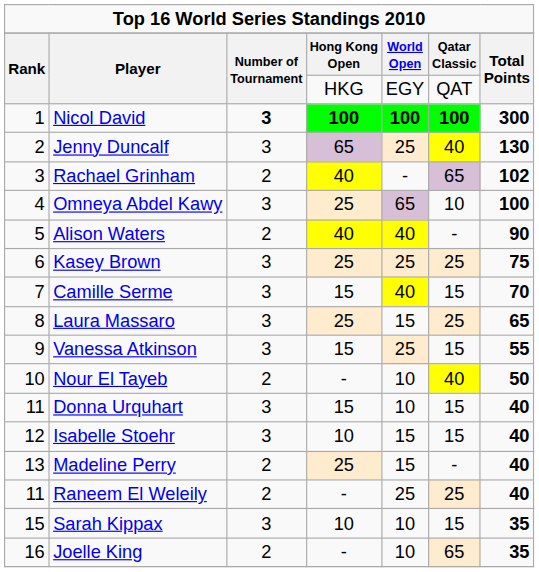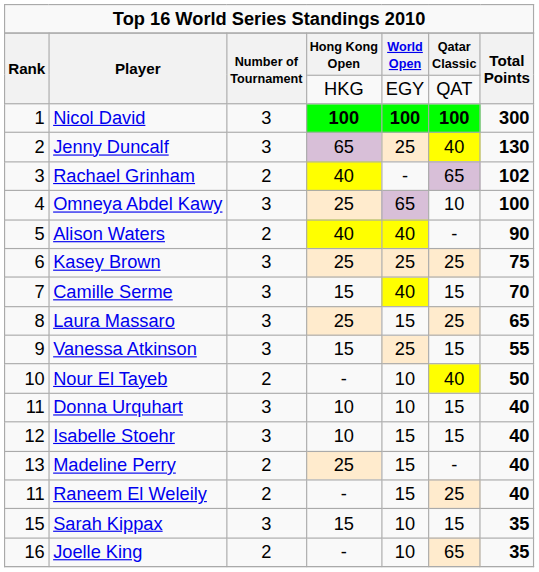Nicol David | column 3: bold -> normal
Donna Urquhart | column 4: 15 -> 10
Raneem El Weleily | column 5: 25 -> 15
Sarah Kippax | column 4: 10 -> 15
